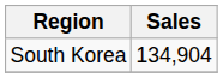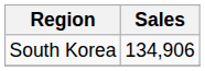South Korea | Sales: 134,904 -> 134,906
